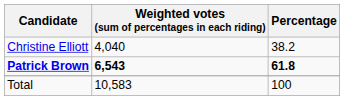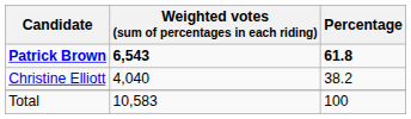rows swapped: Patrick Brown <-> Christine Elliott
